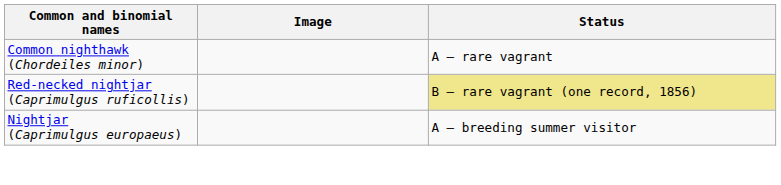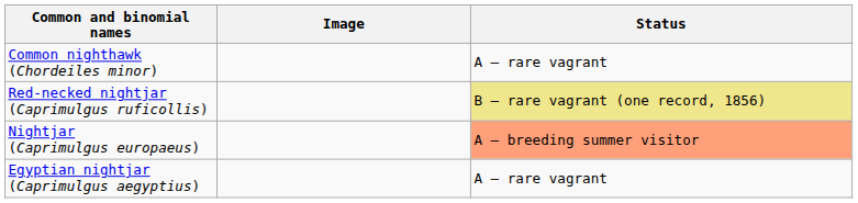Nightjar (Caprimulgus europaeus) | Status: no background -> lightsalmon background
+ row: Egyptian nightjar (Caprimulgus aegyptius) | A – rare vagrant
